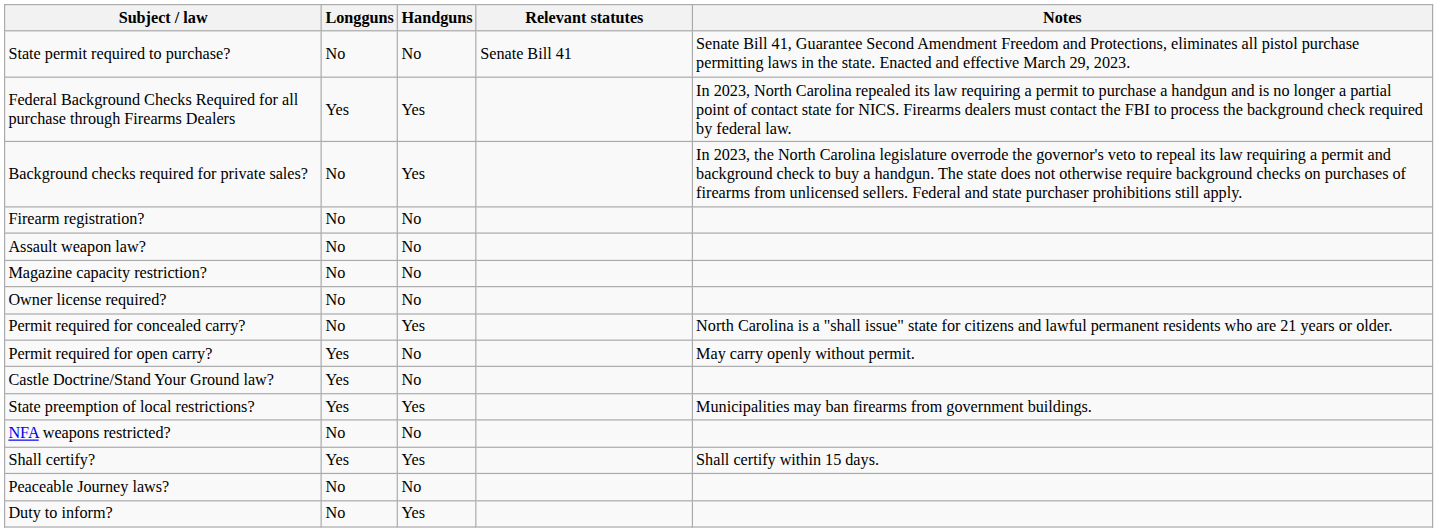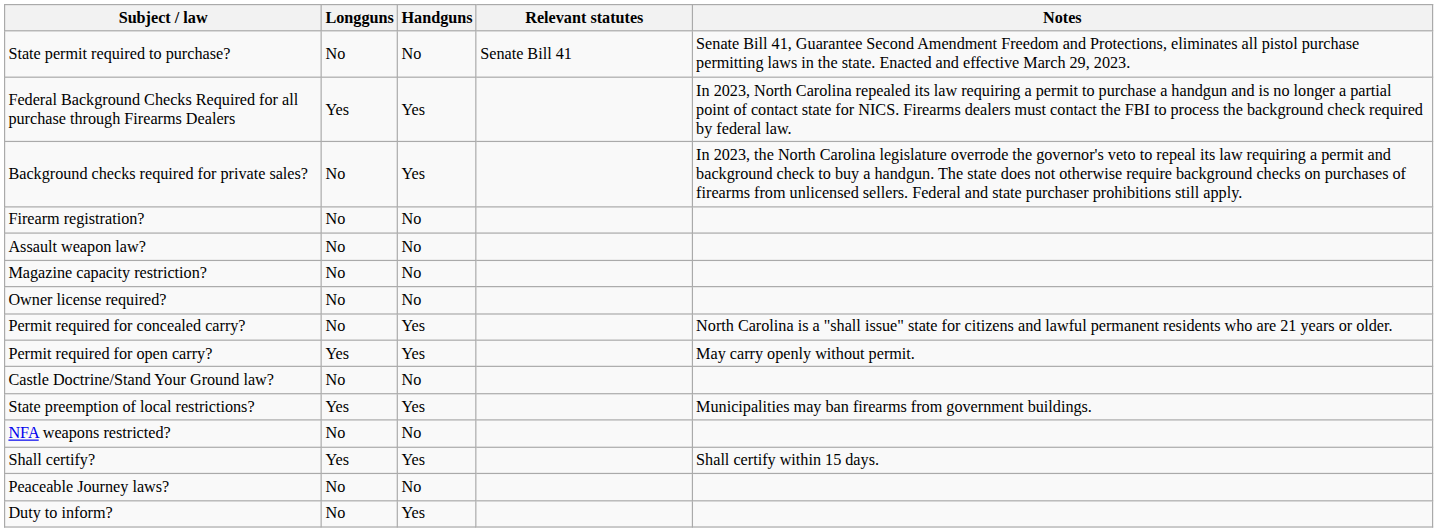Permit required for open carry? | Handguns: No -> Yes
Castle Doctrine/Stand Your Ground law? | Longguns: Yes -> No
